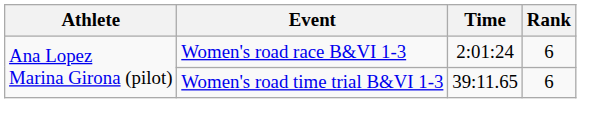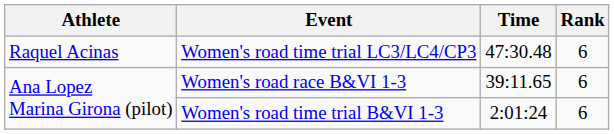+ row: Raquel Acinas | Women's road time trial LC3/LC4/CP3 | 47:30.48 | 6
Women's road race B&VI 1-3 | Time: 2:01:24 -> 39:11.65
Women's road time trial B&VI 1-3 | Time: 39:11.65 -> 2:01:24
